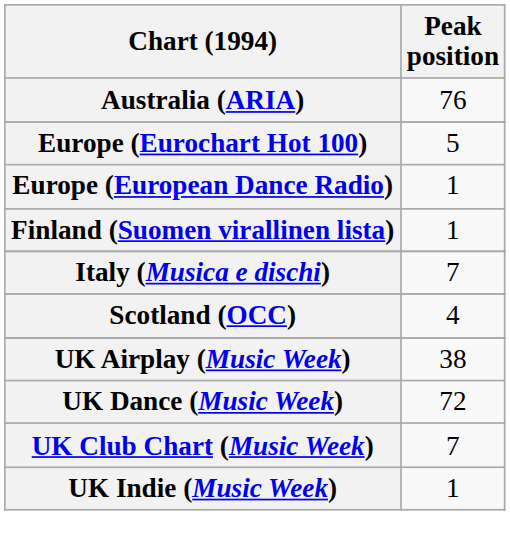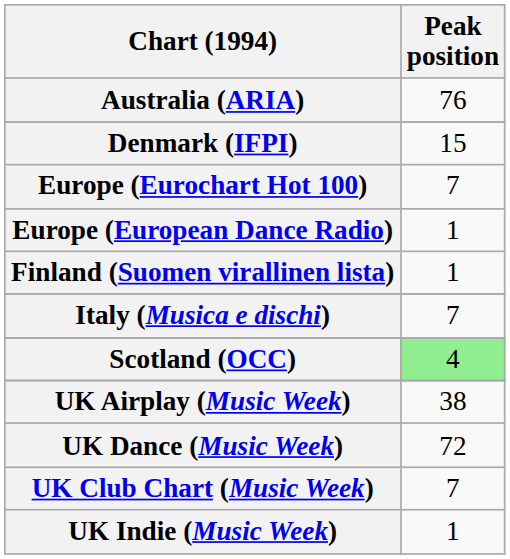+ row: Denmark (IFPI) | 15
Europe (Eurochart Hot 100) | Peak position: 5 -> 7
Scotland (OCC) | Peak position: no background -> lightgreen background
